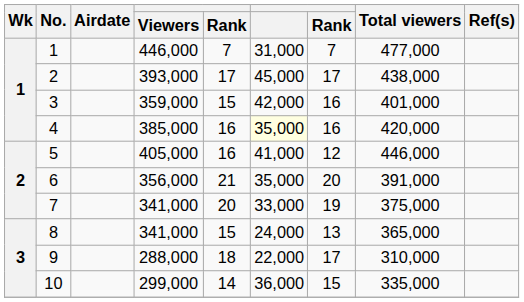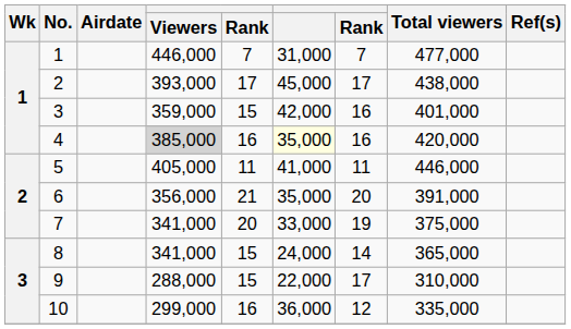4 | Viewers: no background -> lightgrey background
5 | column 5: 16 -> 11
5 | column 7: 12 -> 11
8 | column 7: 13 -> 14
9 | column 5: 18 -> 15
10 | column 5: 14 -> 16
10 | column 7: 15 -> 12
